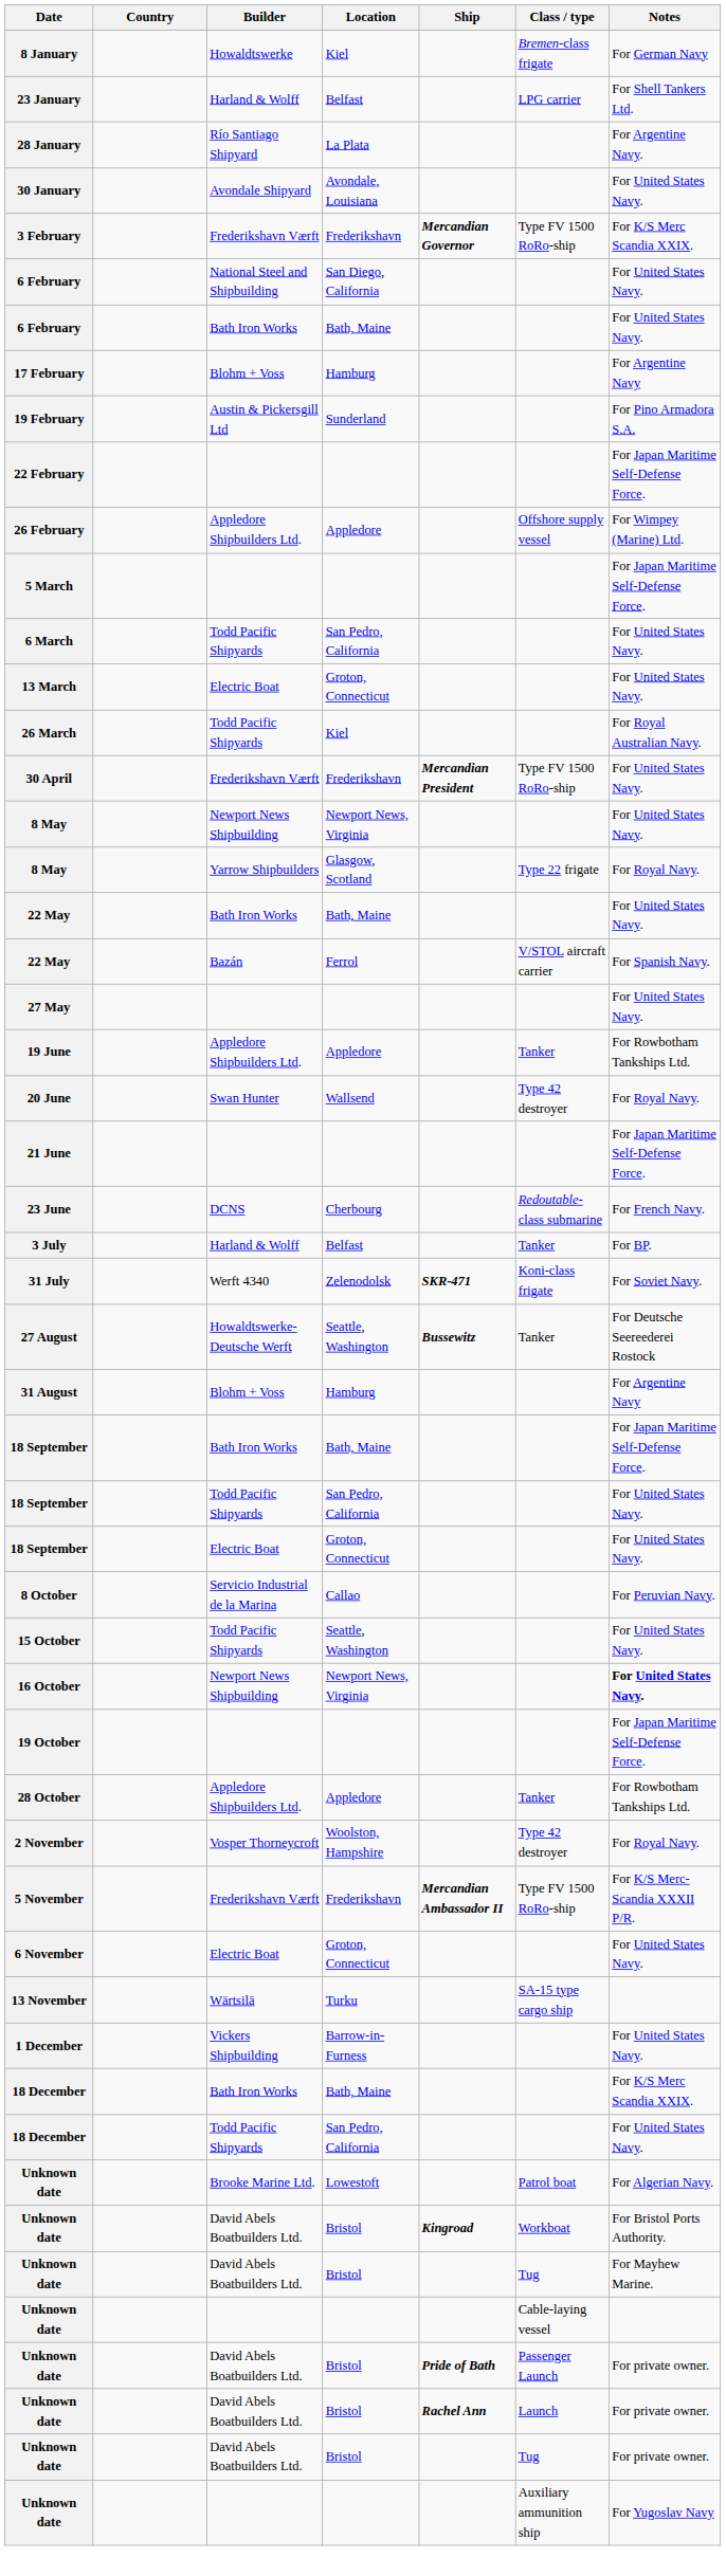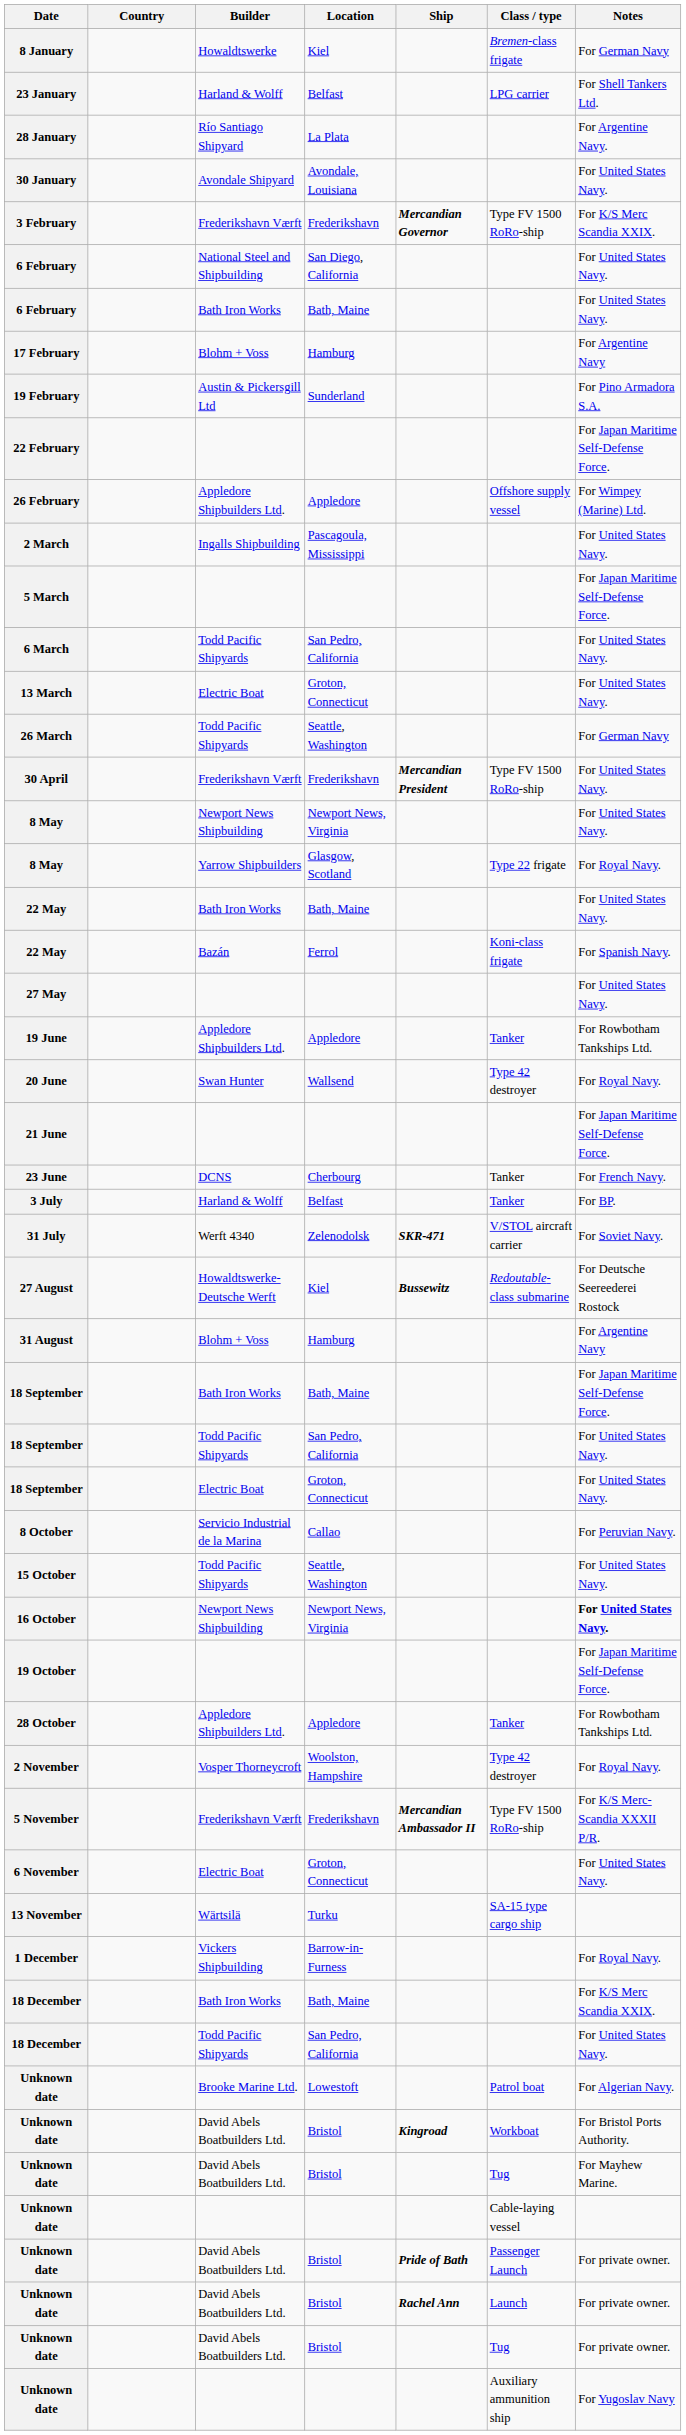+ row: 2 March | Ingalls Shipbuilding | Pascagoula, Mississippi | For United States Navy.
26 March | Location: Kiel -> Seattle, Washington
26 March | Notes: For Royal Australian Navy. -> For German Navy
22 May / Bazán | Class / type: V/STOL aircraft carrier -> Koni-class frigate
23 June | Class / type: Redoutable-class submarine -> Tanker
31 July | Class / type: Koni-class frigate -> V/STOL aircraft carrier
27 August | Location: Seattle, Washington -> Kiel
27 August | Class / type: Tanker -> Redoutable-class submarine
1 December | Notes: For United States Navy. -> For Royal Navy.
